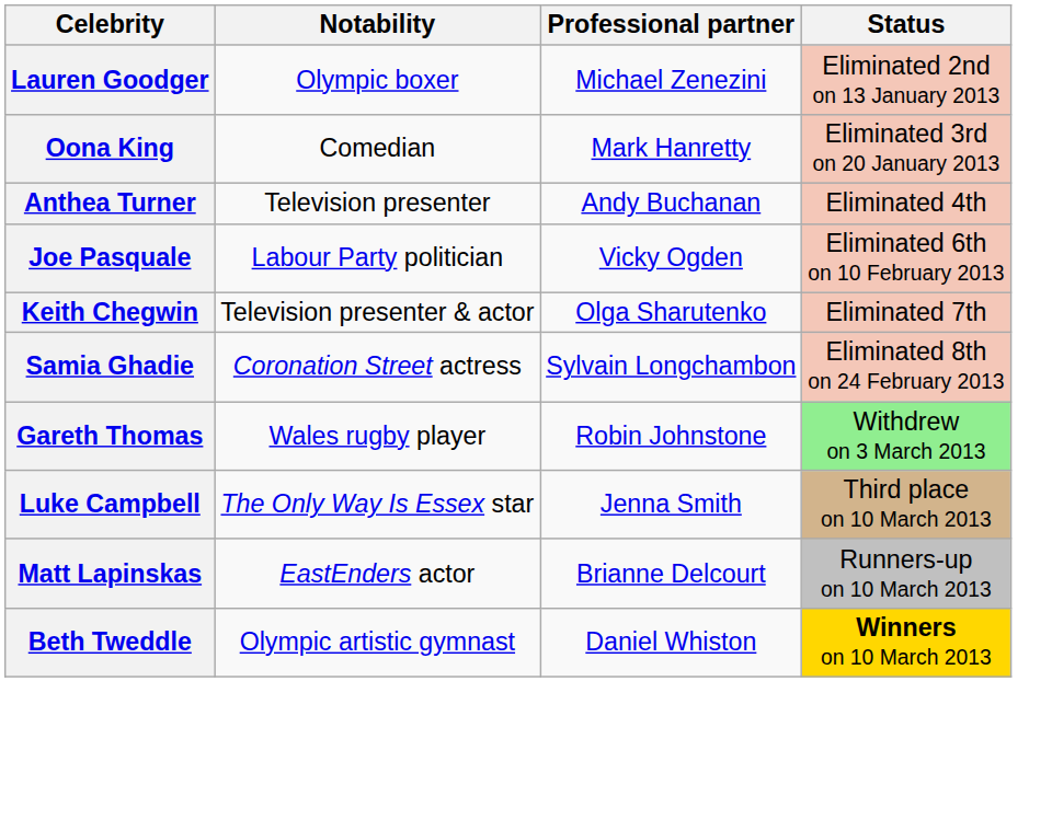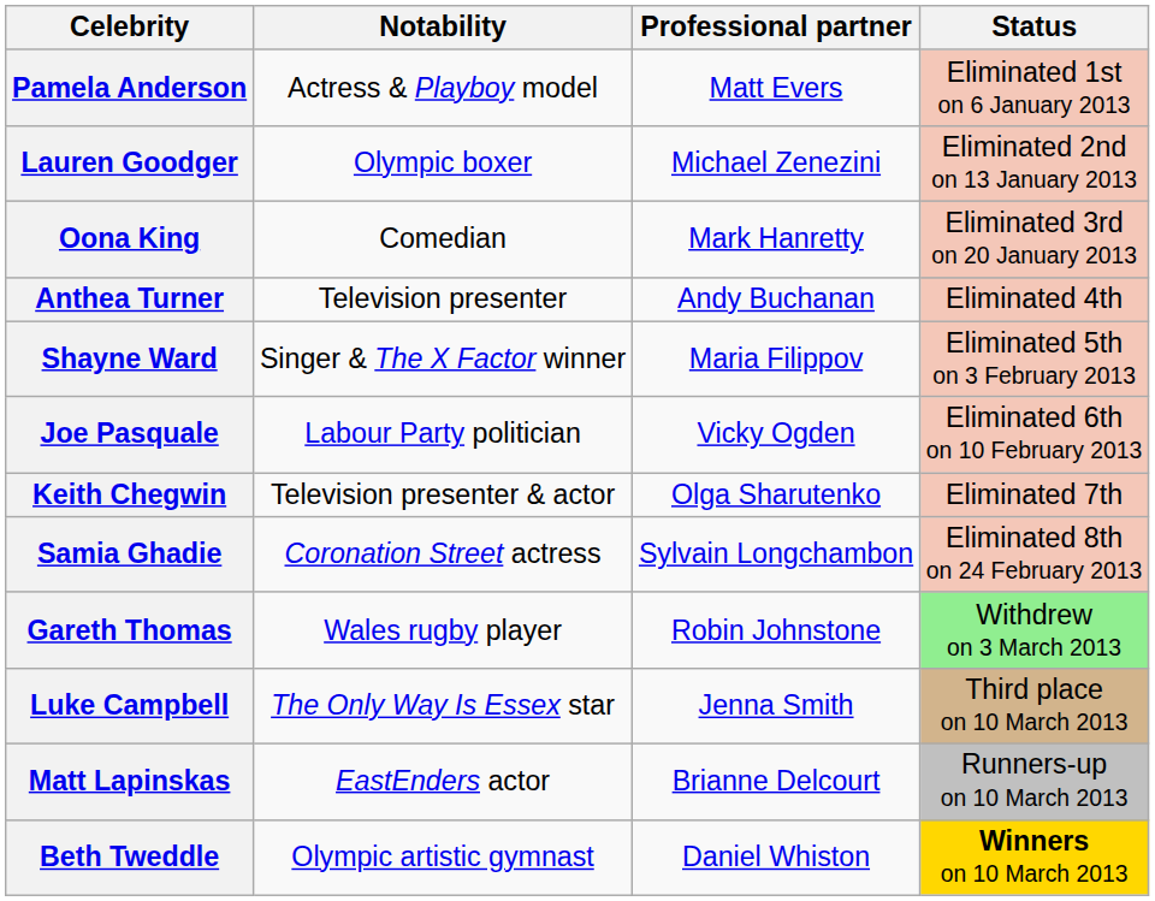+ row: Pamela Anderson | Actress & Playboy model | Matt Evers | Eliminated 1st on 6 January 2013
+ row: Shayne Ward | Singer & The X Factor winner | Maria Filippov | Eliminated 5th on 3 February 2013
